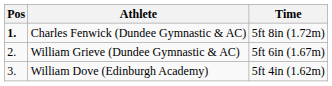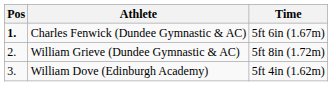Charles Fenwick (Dundee Gymnastic & AC) | Time: 5ft 8in (1.72m) -> 5ft 6in (1.67m)
William Grieve (Dundee Gymnastic & AC) | Time: 5ft 6in (1.67m) -> 5ft 8in (1.72m)
